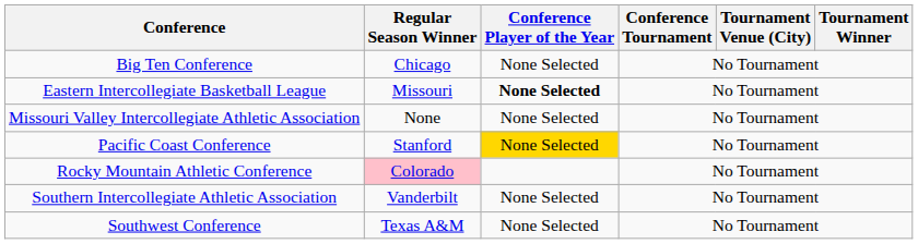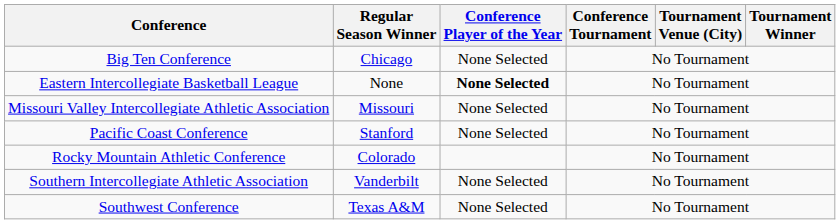Eastern Intercollegiate Basketball League | Regular Season Winner: Missouri -> None
Missouri Valley Intercollegiate Athletic Association | Regular Season Winner: None -> Missouri
Pacific Coast Conference | Conference Player of the Year: gold background -> no background
Rocky Mountain Athletic Conference | Regular Season Winner: pink background -> no background
